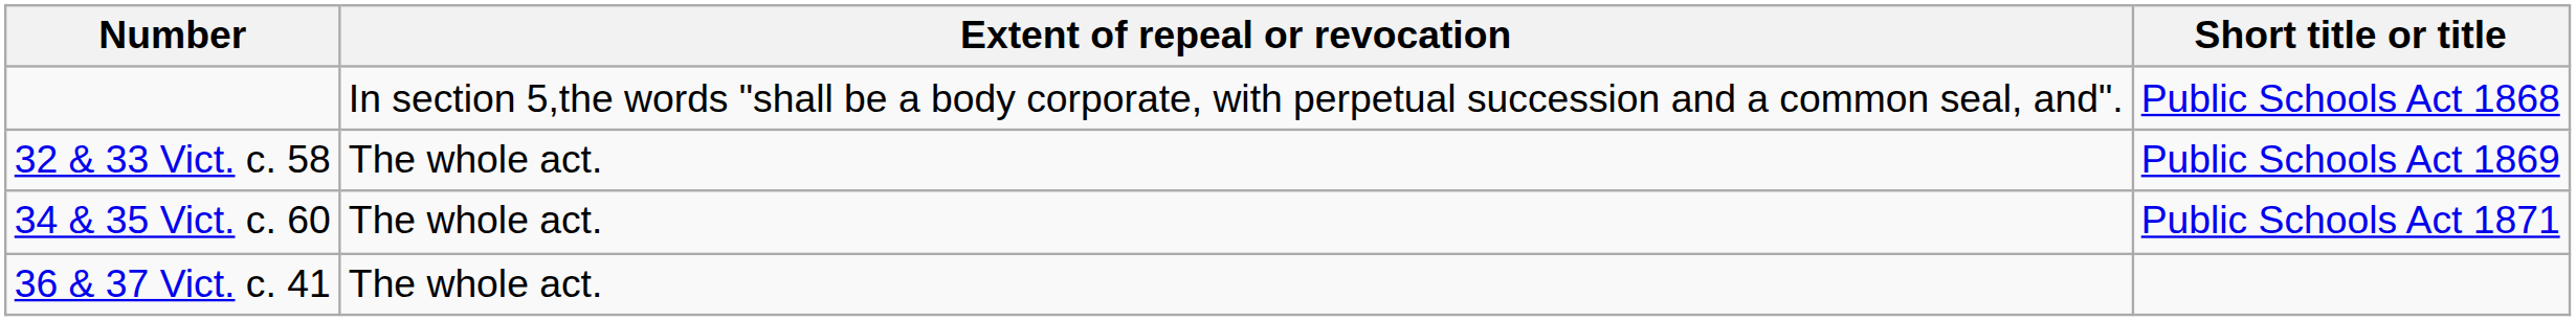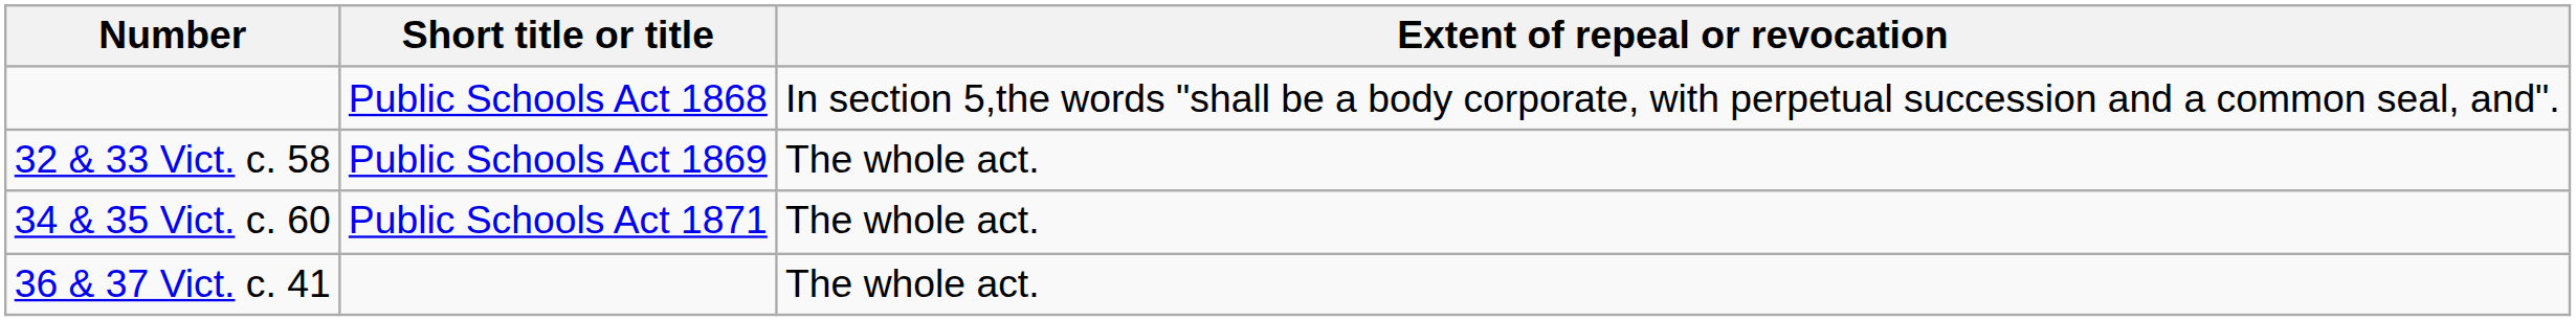columns swapped: Short title or title <-> Extent of repeal or revocation
